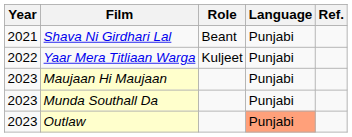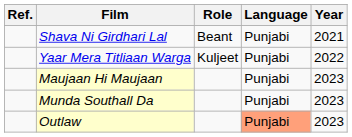columns swapped: Year <-> Ref.
